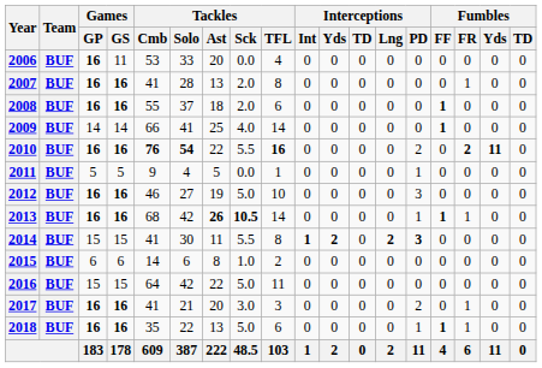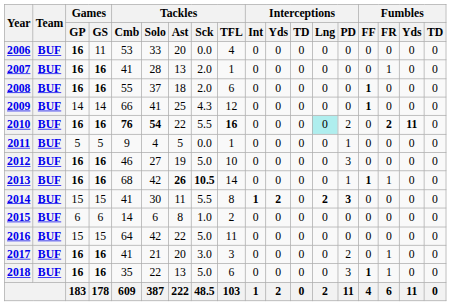2007 | Tackles / TFL: 8 -> 1
2009 | Tackles / Sck: 4.0 -> 4.3
2009 | Tackles / TFL: 14 -> 12
2010 | Interceptions / Lng: no background -> paleturquoise background
2018 | Interceptions / PD: 1 -> 3
